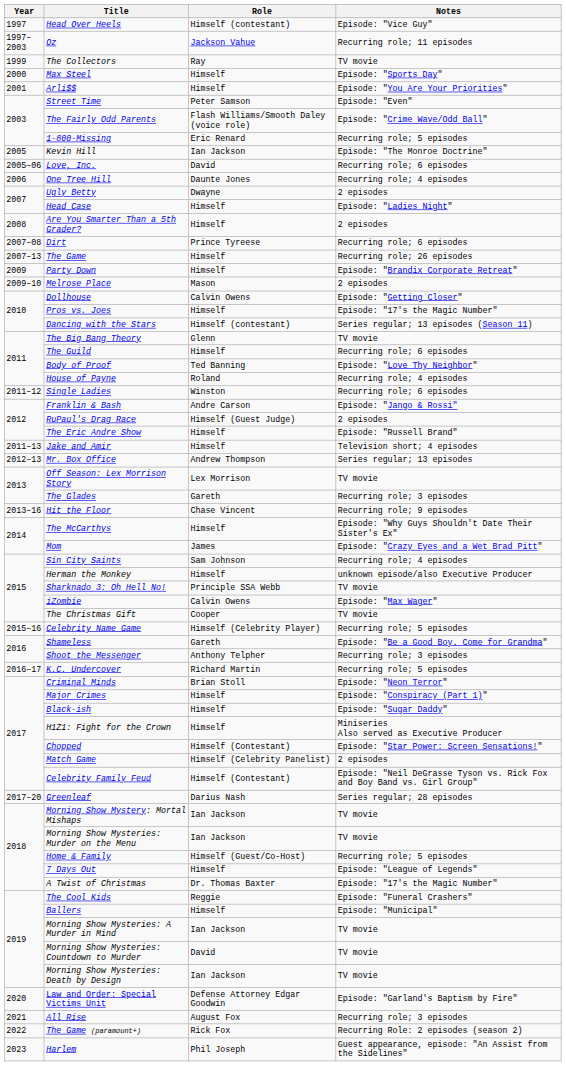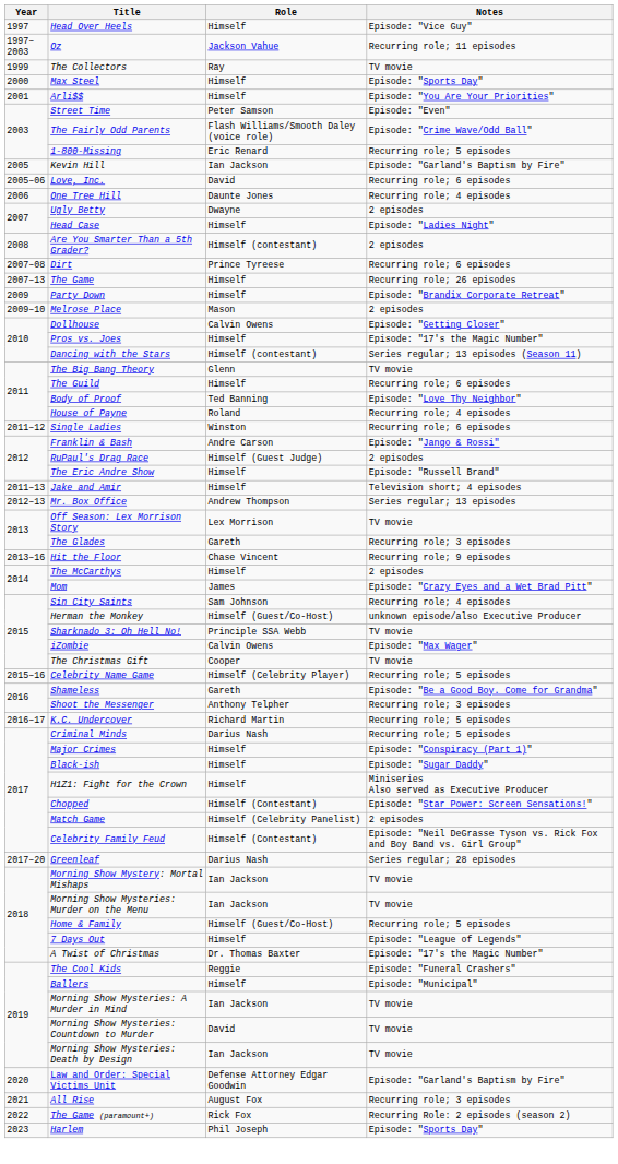Head Over Heels | Role: Himself (contestant) -> Himself
Kevin Hill | Notes: Episode: "The Monroe Doctrine" -> Episode: "Garland's Baptism by Fire"
Are You Smarter Than a 5th Grader? | Role: Himself -> Himself (contestant)
The McCarthys | Notes: Episode: "Why Guys Shouldn't Date Their Sister's Ex" -> 2 episodes
Herman the Monkey | Role: Himself -> Himself (Guest/Co-Host)
Criminal Minds | Role: Brian Stoll -> Darius Nash
Criminal Minds | Notes: Episode: "Neon Terror" -> Recurring role; 5 episodes
Harlem | Notes: Guest appearance, episode: "An Assist from the Sidelines" -> Episode: "Sports Day"
